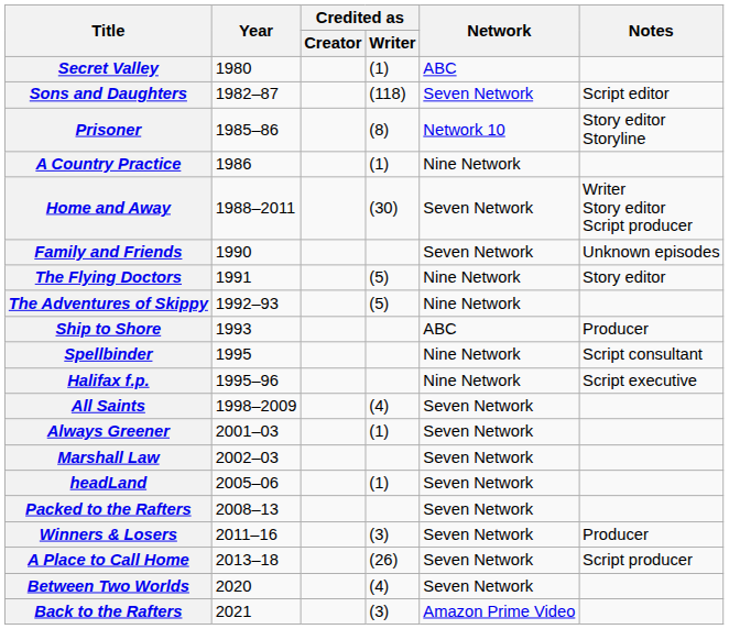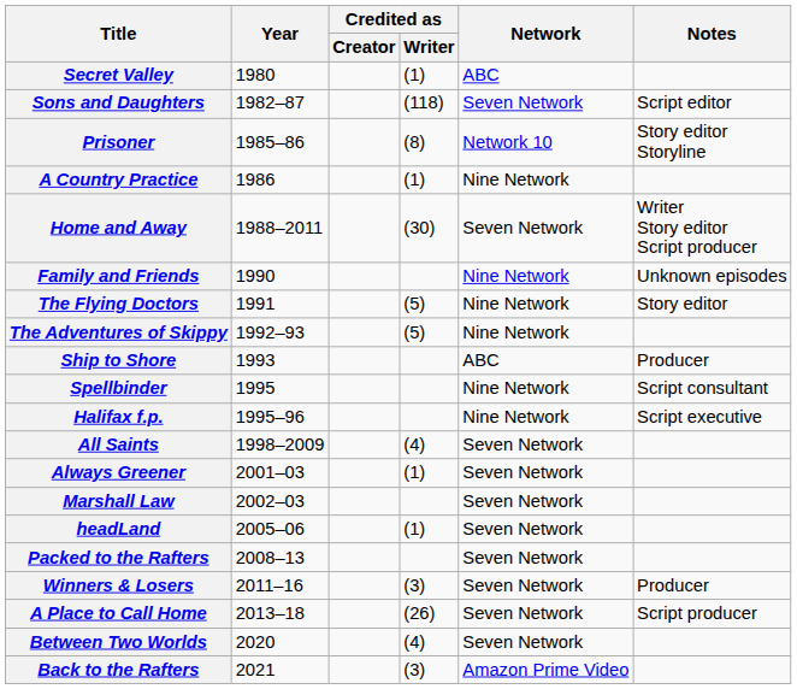Family and Friends | Network: Seven Network -> Nine Network
